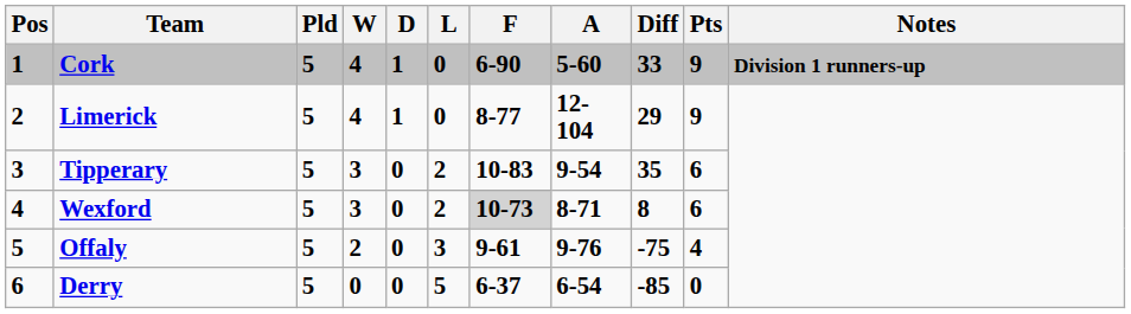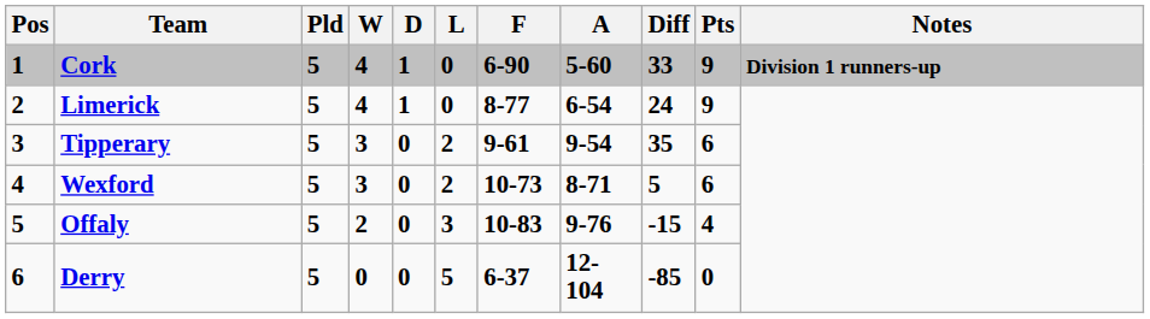Limerick | A: 12-104 -> 6-54
Limerick | Diff: 29 -> 24
Tipperary | F: 10-83 -> 9-61
Wexford | F: lightgrey background -> no background
Wexford | Diff: 8 -> 5
Offaly | F: 9-61 -> 10-83
Offaly | Diff: -75 -> -15
Derry | A: 6-54 -> 12-104
